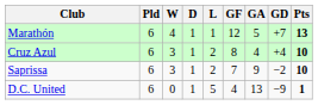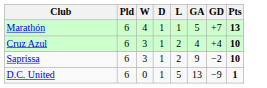- column: GF | 12 | 8 | 7 | 4
